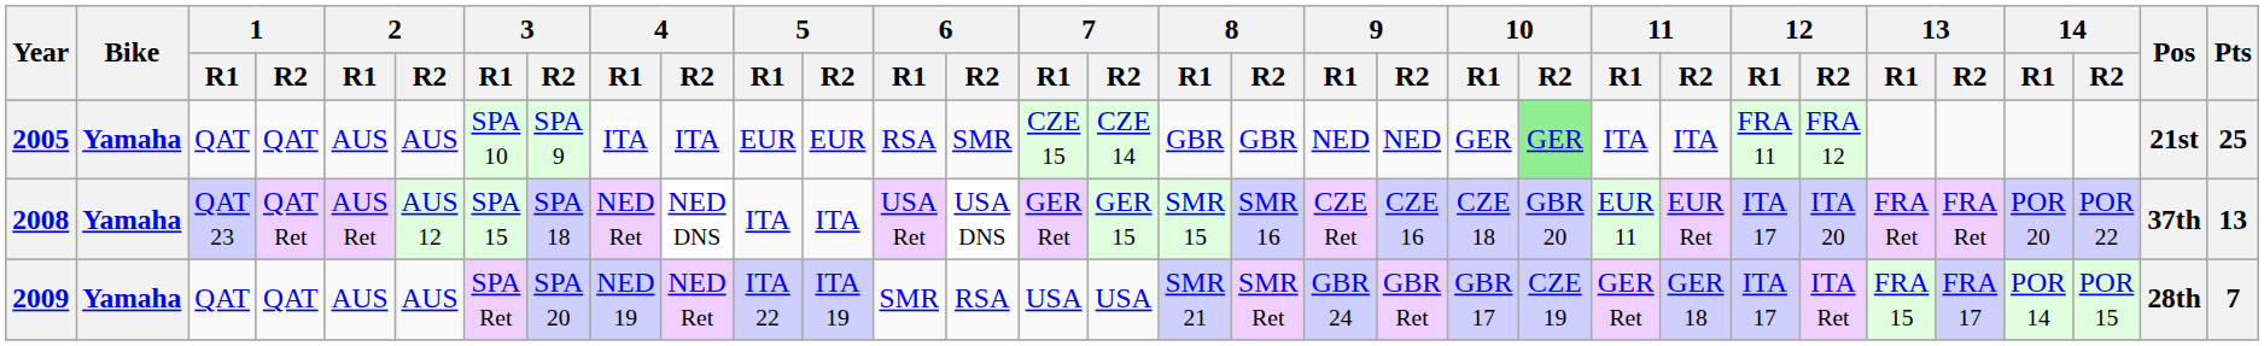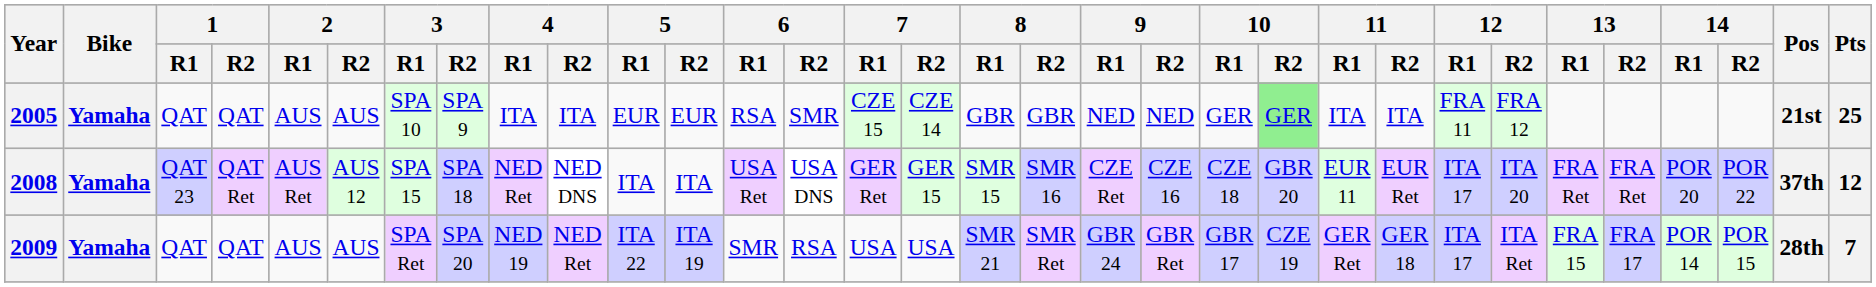2008 | Pts: 13 -> 12
